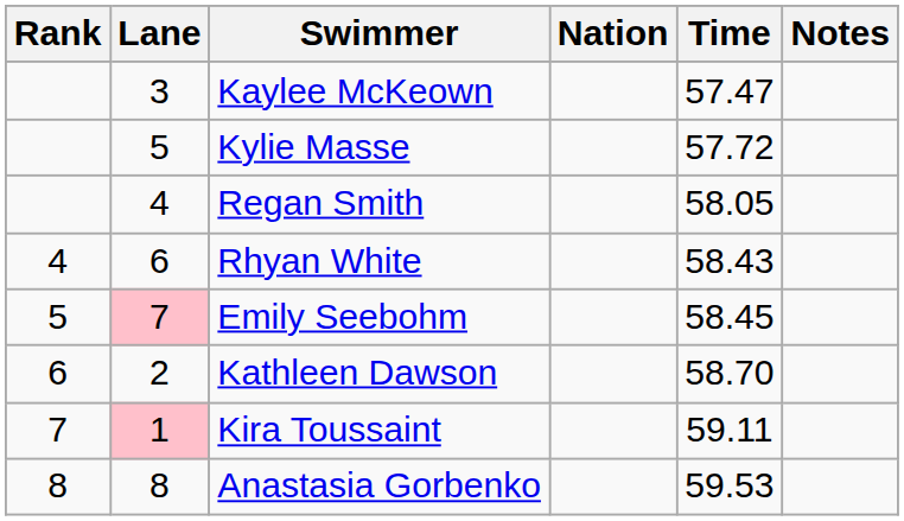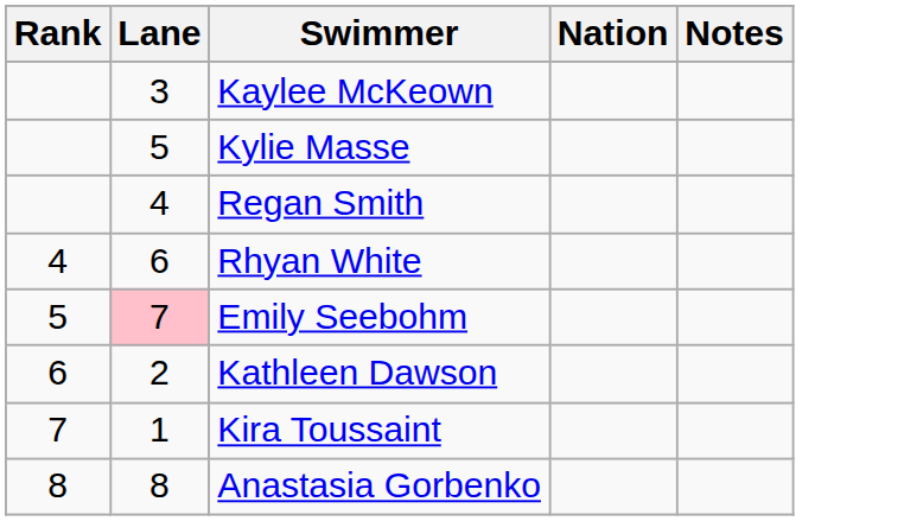- column: Time | 57.47 | 57.72 | 58.05 | 58.43 | 58.45 | 58.70 | 59.11 | 59.53
Kira Toussaint | Lane: pink background -> no background
